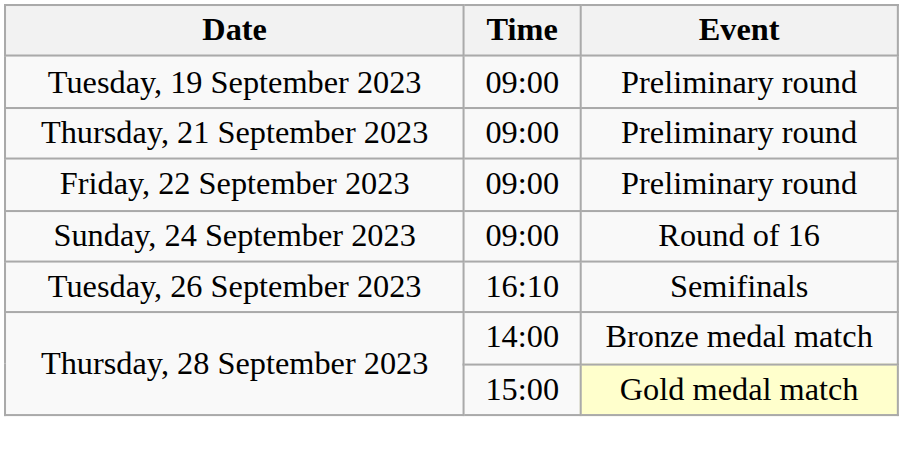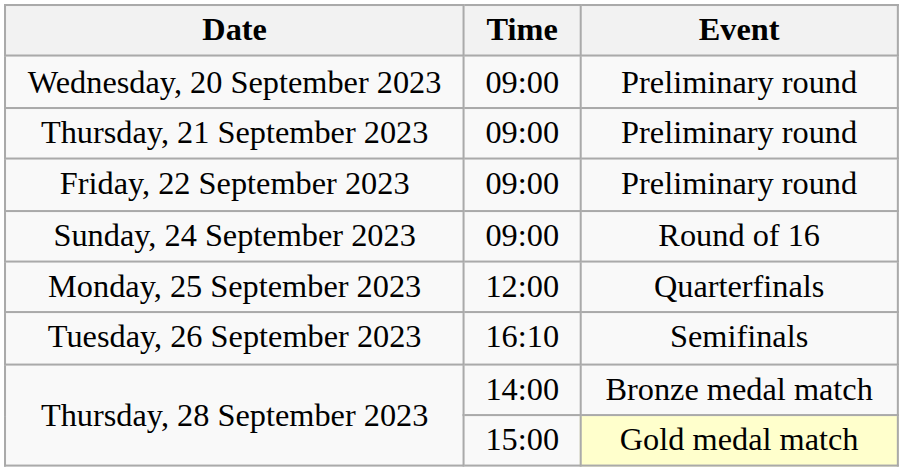- row: Tuesday, 19 September 2023 | 09:00 | Preliminary round
+ row: Wednesday, 20 September 2023 | 09:00 | Preliminary round
+ row: Monday, 25 September 2023 | 12:00 | Quarterfinals
